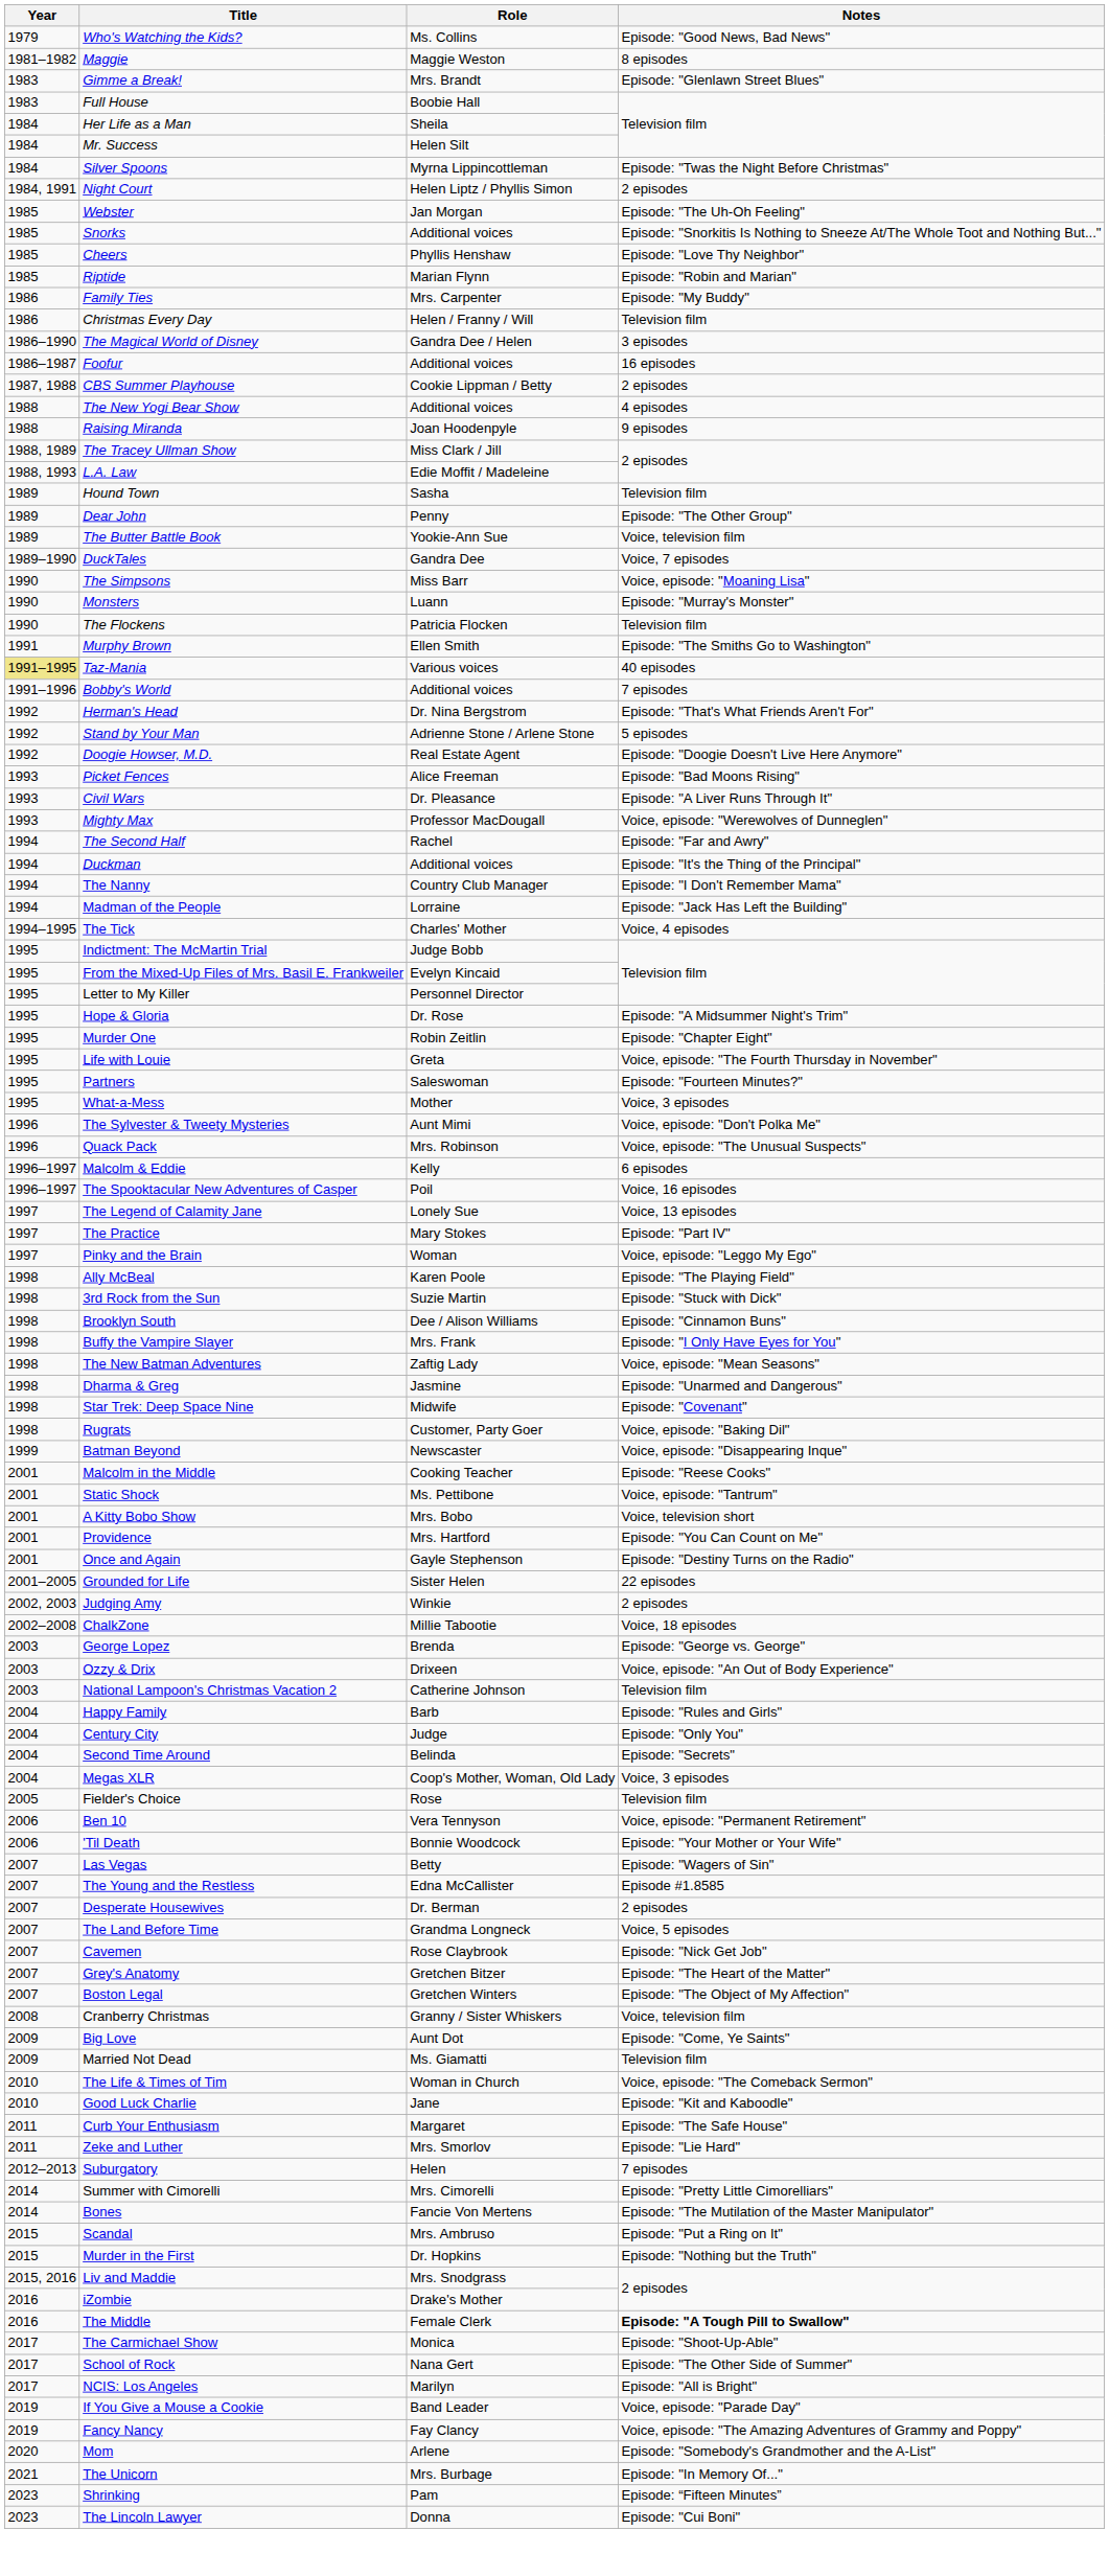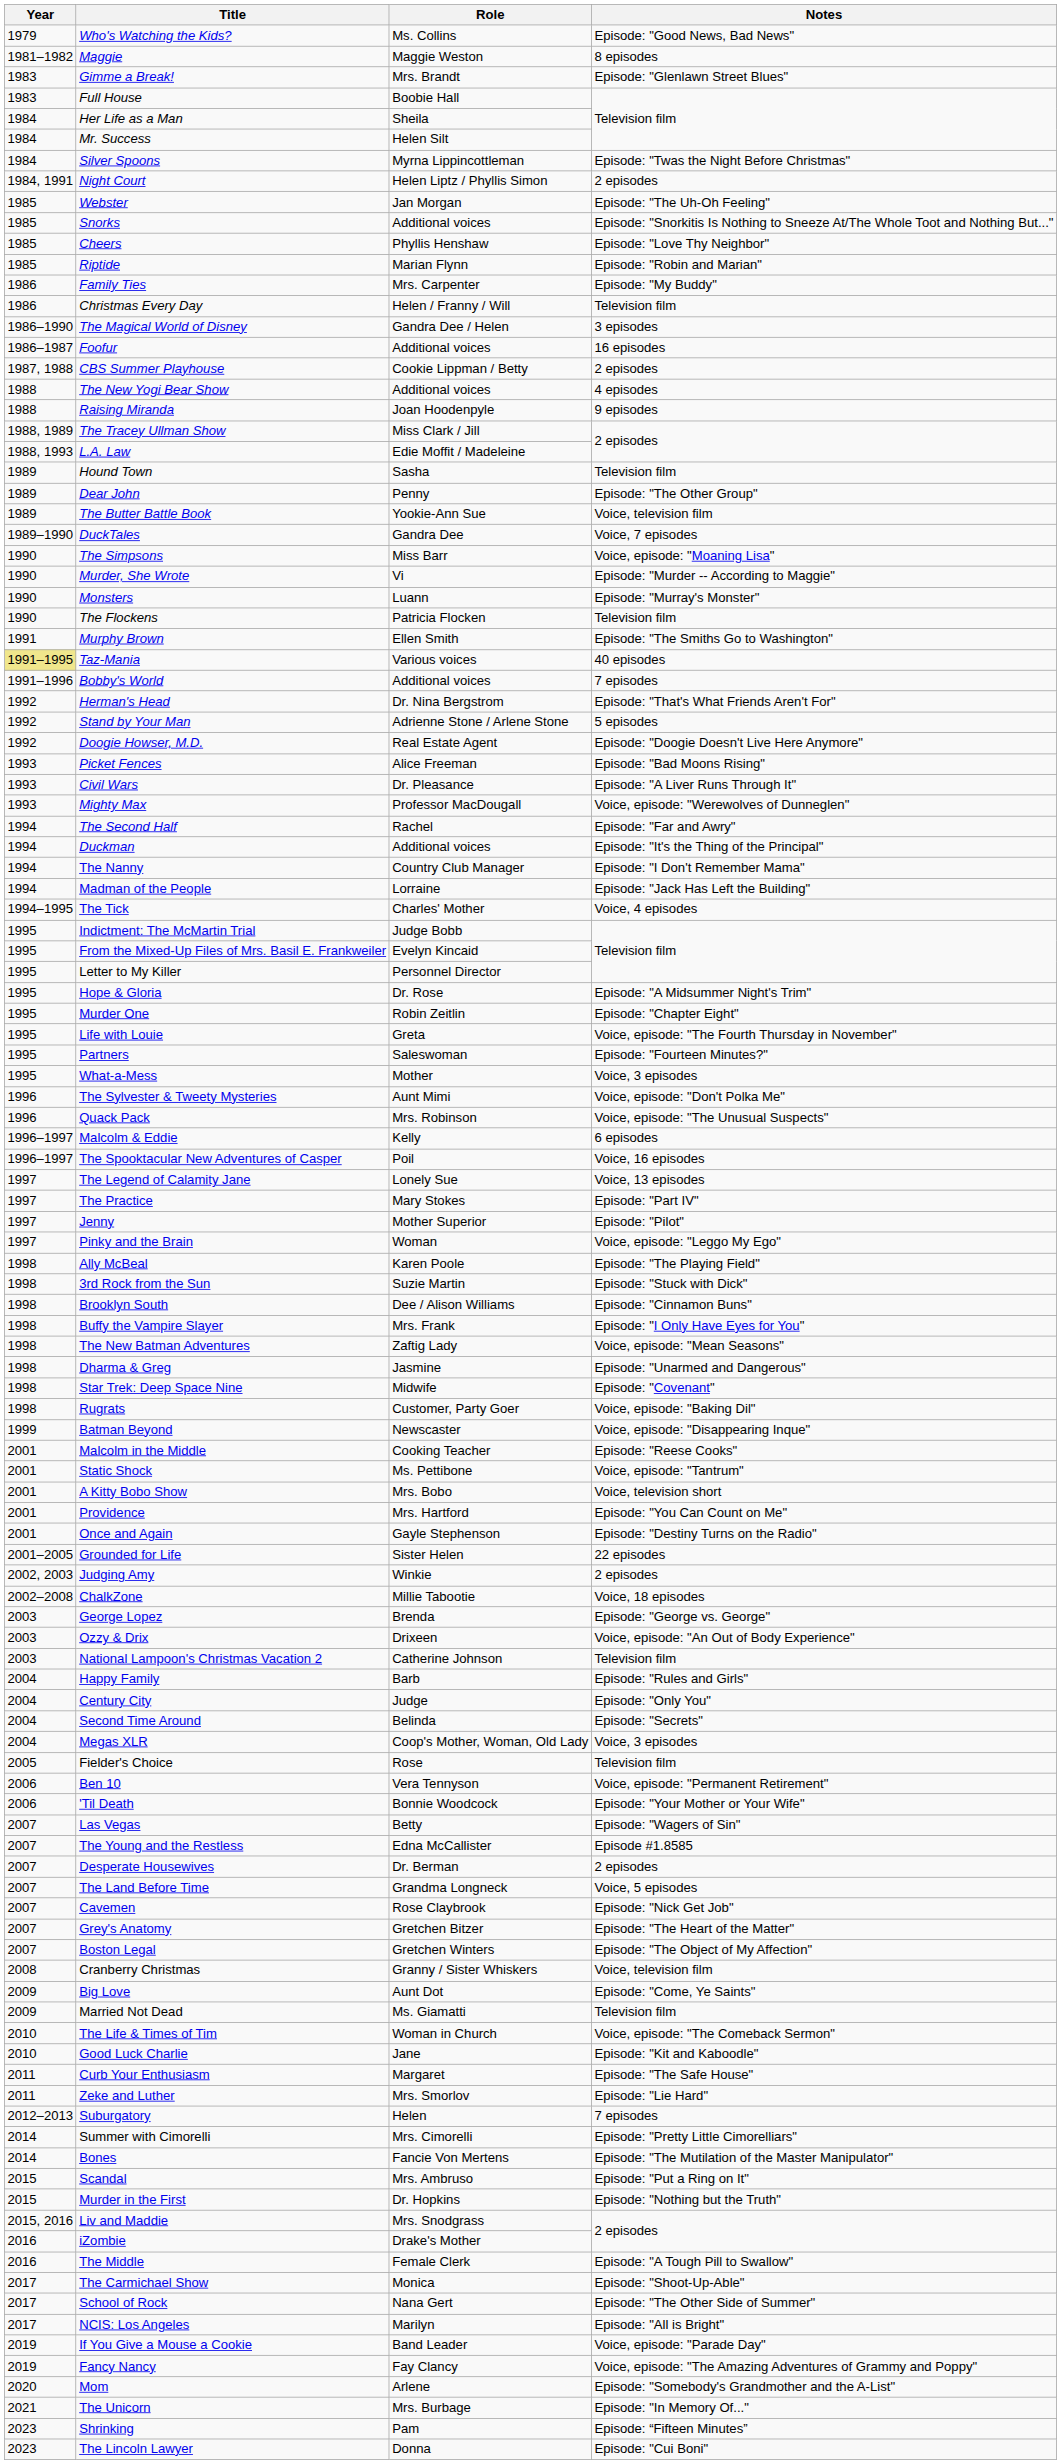+ row: 1990 | Murder, She Wrote | Vi | Episode: "Murder -- According to Maggie"
+ row: 1997 | Jenny | Mother Superior | Episode: "Pilot"
The Middle | Notes: bold -> normal
